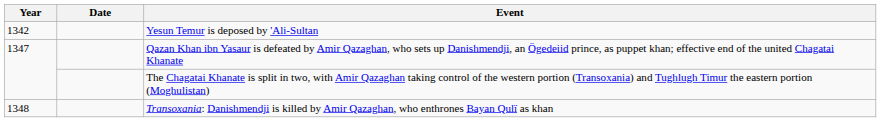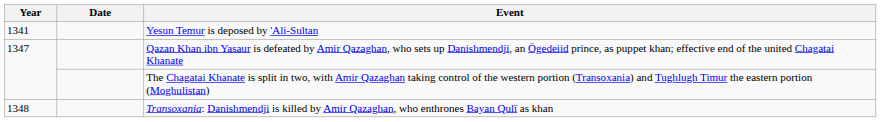Yesun Temur is deposed by 'Ali-Sultan | Year: 1342 -> 1341
